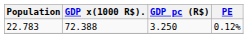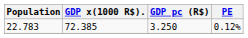22.783 | GDP x(1000 R$).: 72.388 -> 72.385
